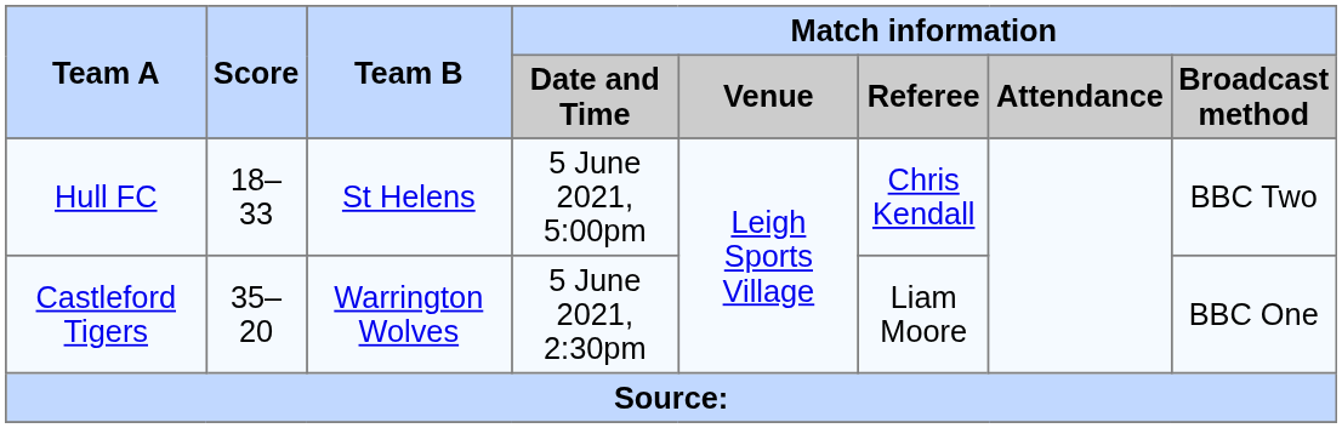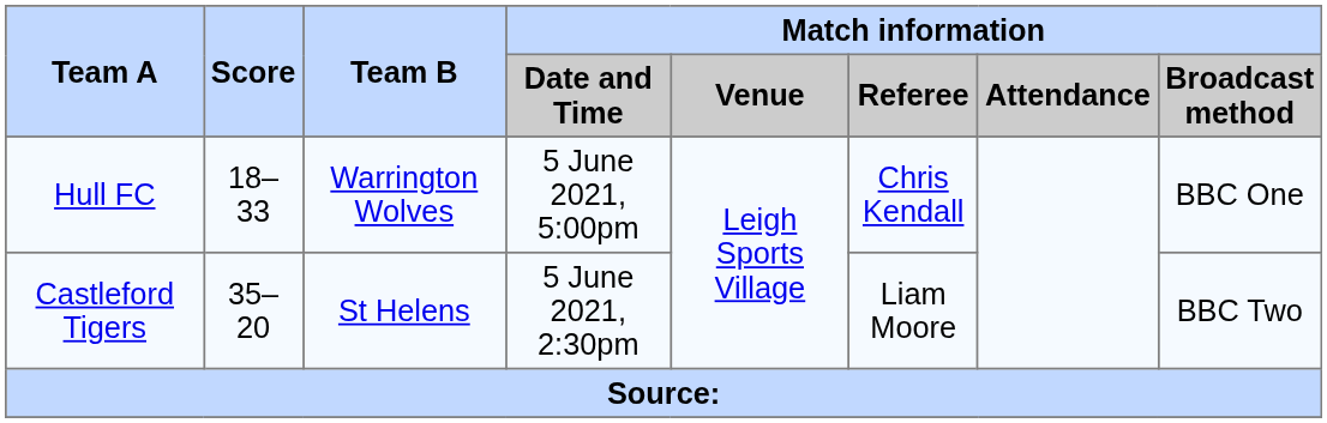Hull FC | Team B: St Helens -> Warrington Wolves
Hull FC | Match information / Broadcast method: BBC Two -> BBC One
Castleford Tigers | Team B: Warrington Wolves -> St Helens
Castleford Tigers | Match information / Broadcast method: BBC One -> BBC Two
